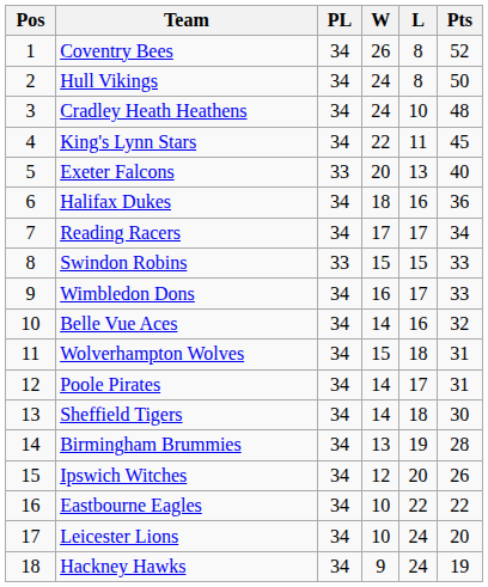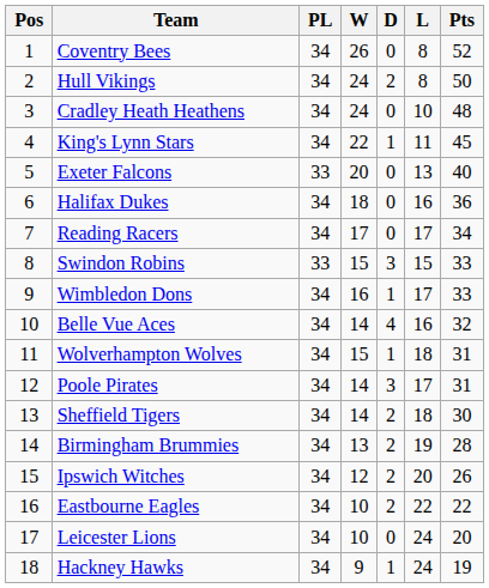+ column: D | 0 | 2 | 0 | 1 | 0 | 0 | 0 | 3 | 1 | 4 | 1 | 3 | 2 | 2 | 2 | 2 | 0 | 1
